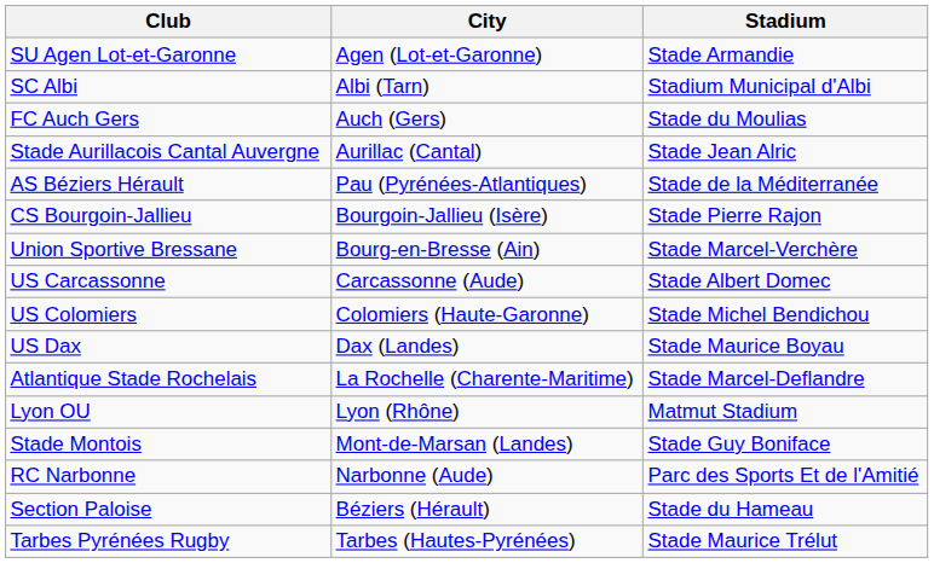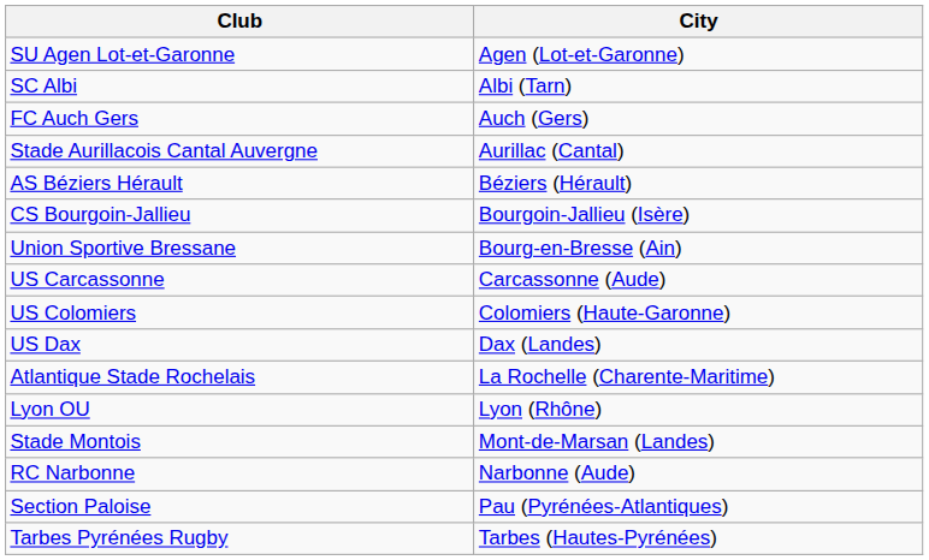- column: Stadium | Stade Armandie | Stadium Municipal d'Albi | Stade du Moulias | Stade Jean Alric | Stade de la Méditerranée | Stade Pierre Rajon | Stade Marcel-Verchère | Stade Albert Domec | Stade Michel Bendichou | Stade Maurice Boyau | Stade Marcel-Deflandre | Matmut Stadium | Stade Guy Boniface | Parc des Sports Et de l'Amitié | Stade du Hameau | Stade Maurice Trélut
AS Béziers Hérault | City: Pau (Pyrénées-Atlantiques) -> Béziers (Hérault)
Section Paloise | City: Béziers (Hérault) -> Pau (Pyrénées-Atlantiques)
